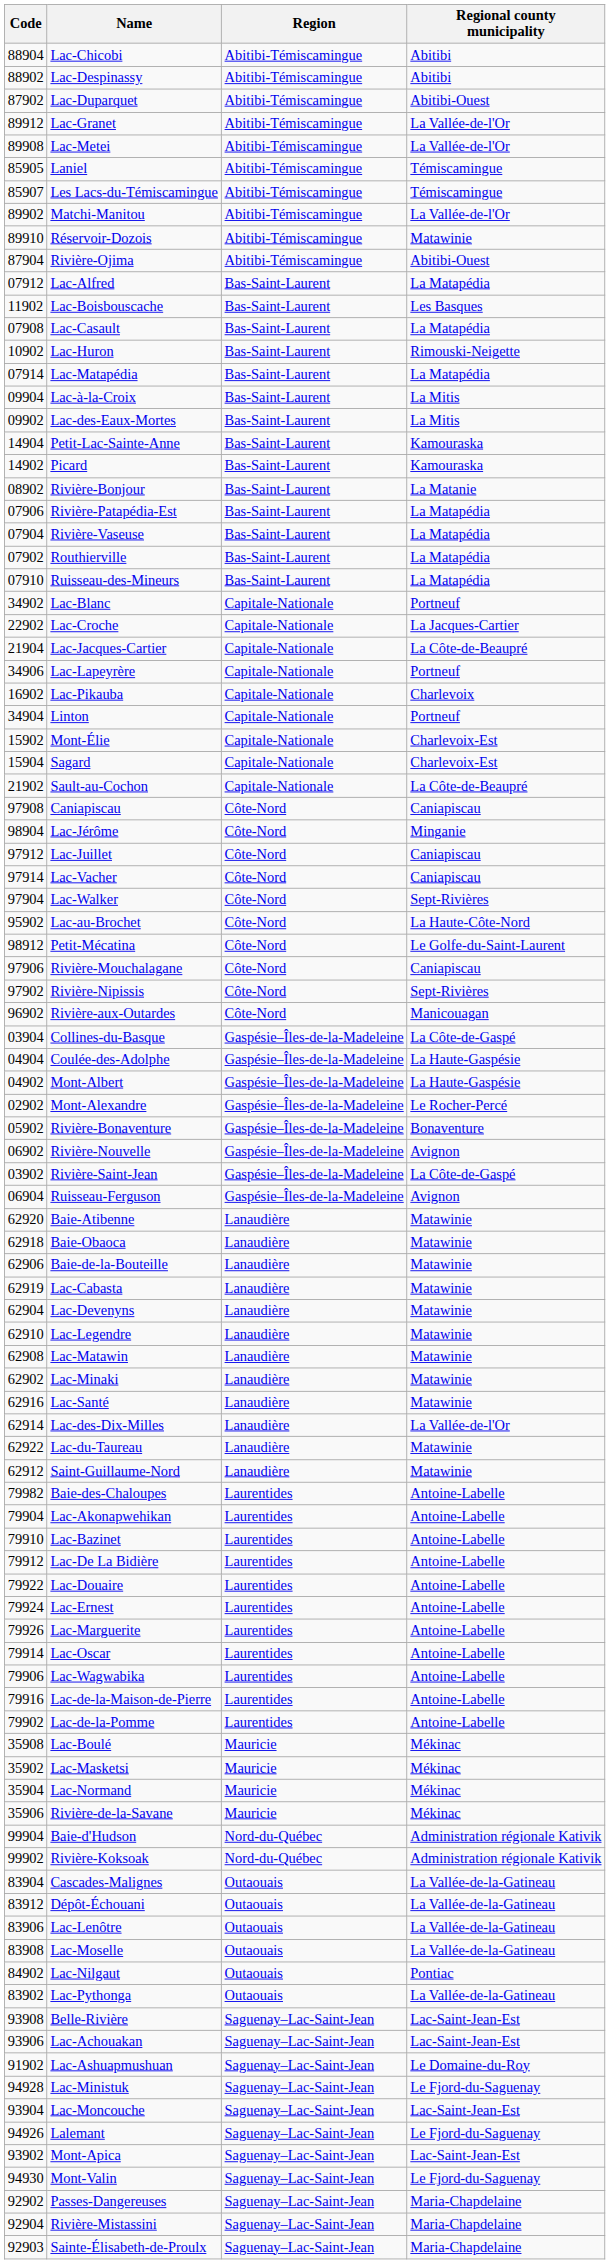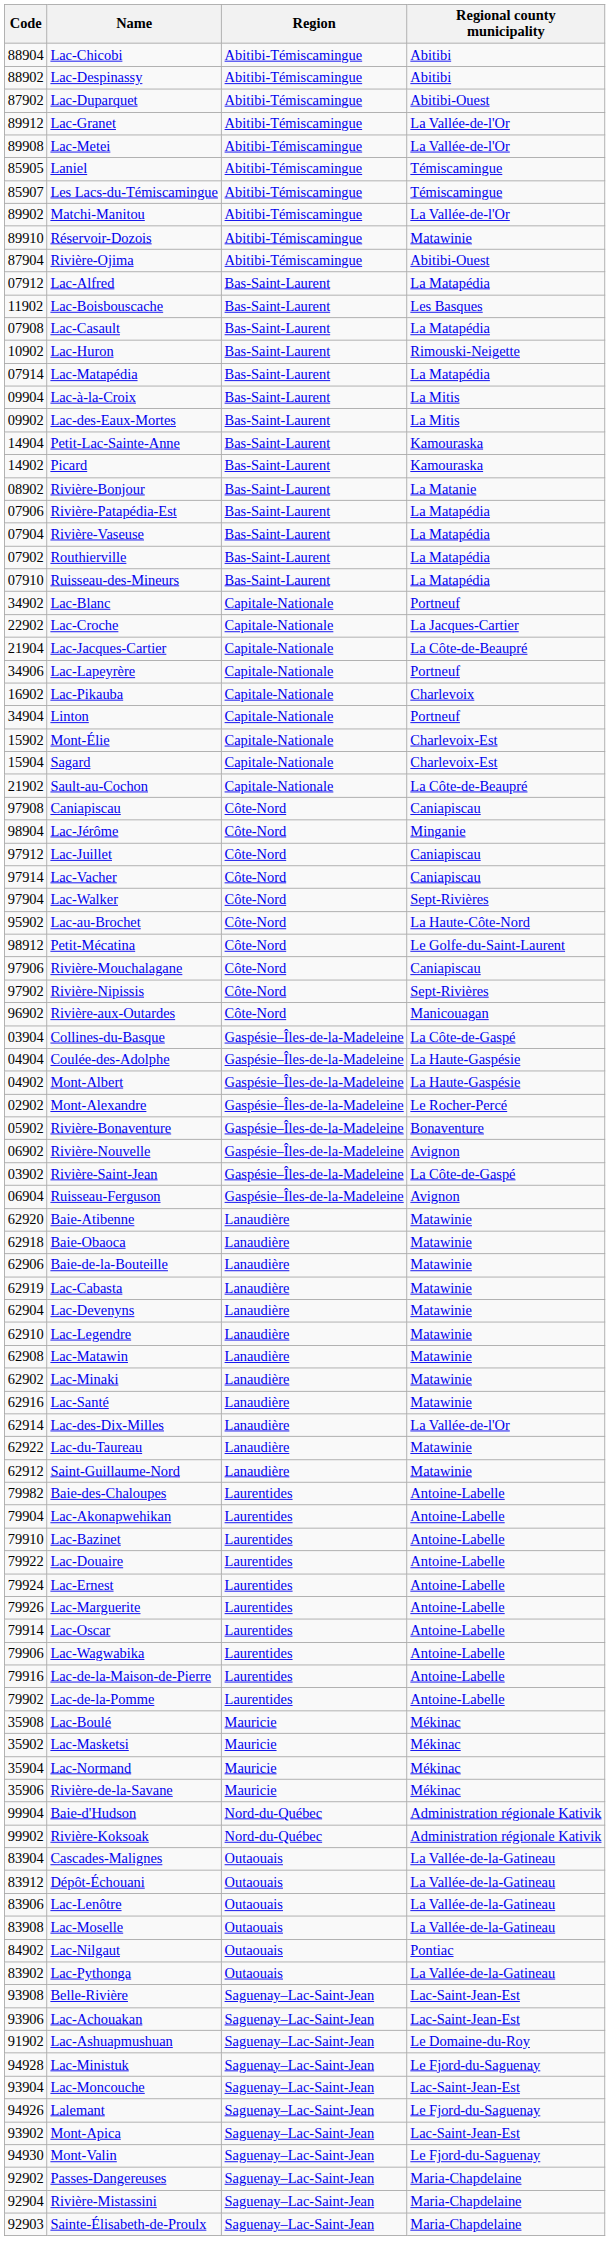- row: 79912 | Lac-De La Bidière | Laurentides | Antoine-Labelle
